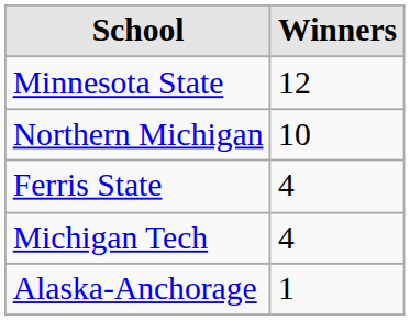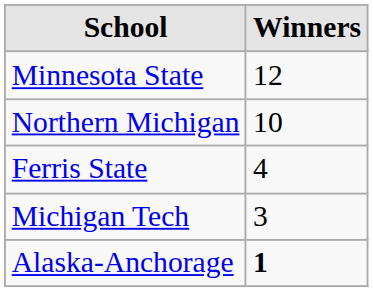Michigan Tech | Winners: 4 -> 3
Alaska-Anchorage | Winners: normal -> bold
